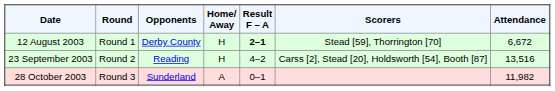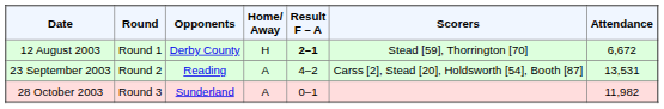23 September 2003 | Home/ Away: H -> A
23 September 2003 | Attendance: 13,516 -> 13,531
